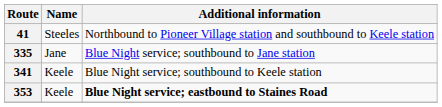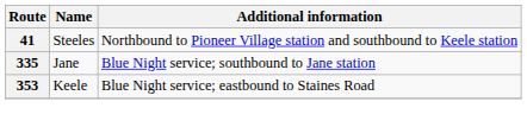- row: 341 | Keele | Blue Night service; southbound to Keele station
353 | Additional information: bold -> normal
